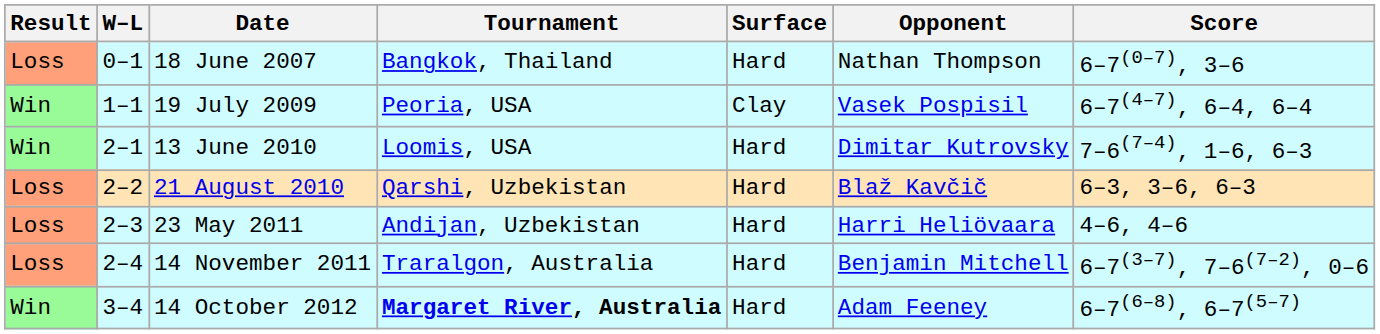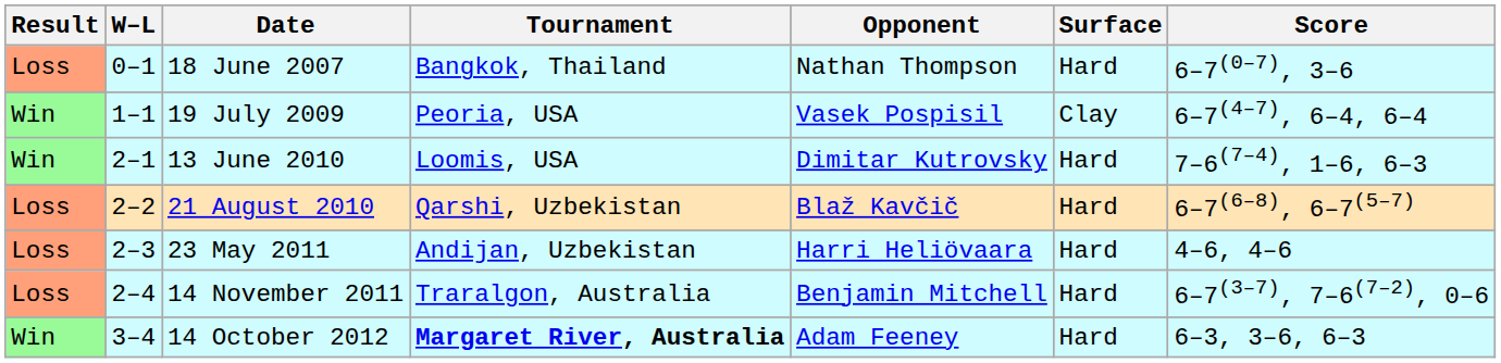columns swapped: Surface <-> Opponent
21 August 2010 | Score: 6–3, 3–6, 6–3 -> 6–7(6–8), 6–7(5–7)
14 October 2012 | Score: 6–7(6–8), 6–7(5–7) -> 6–3, 3–6, 6–3
